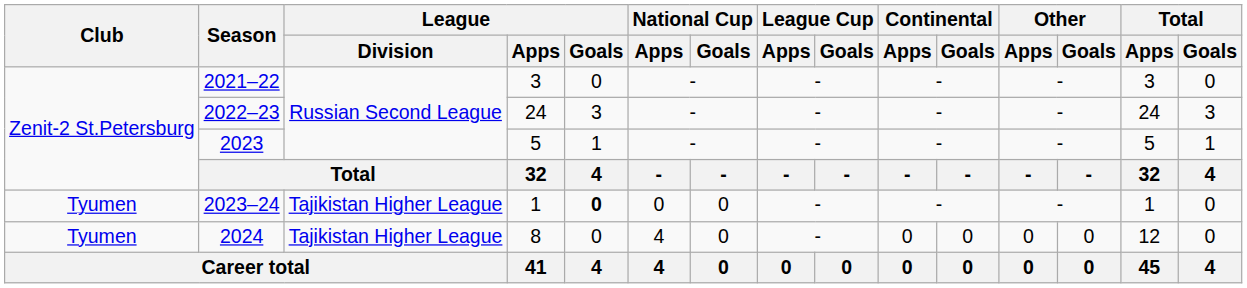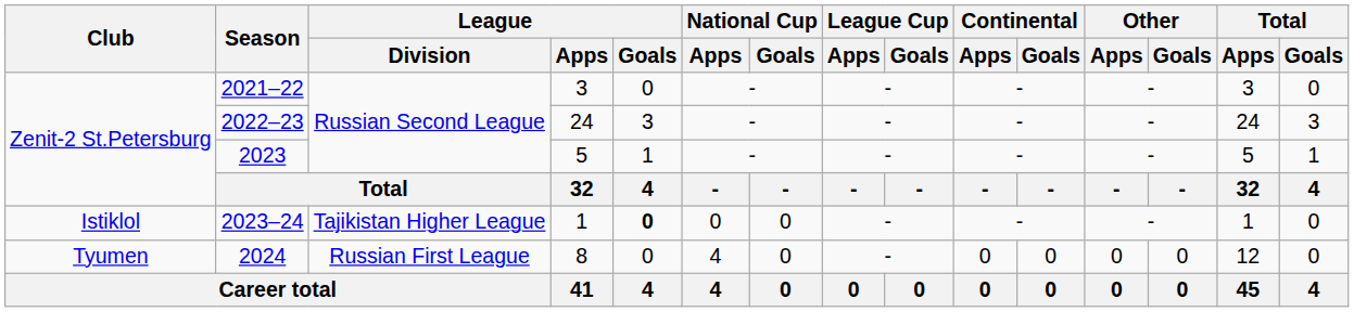2023–24 | Club: Tyumen -> Istiklol
2024 | League / Division: Tajikistan Higher League -> Russian First League
